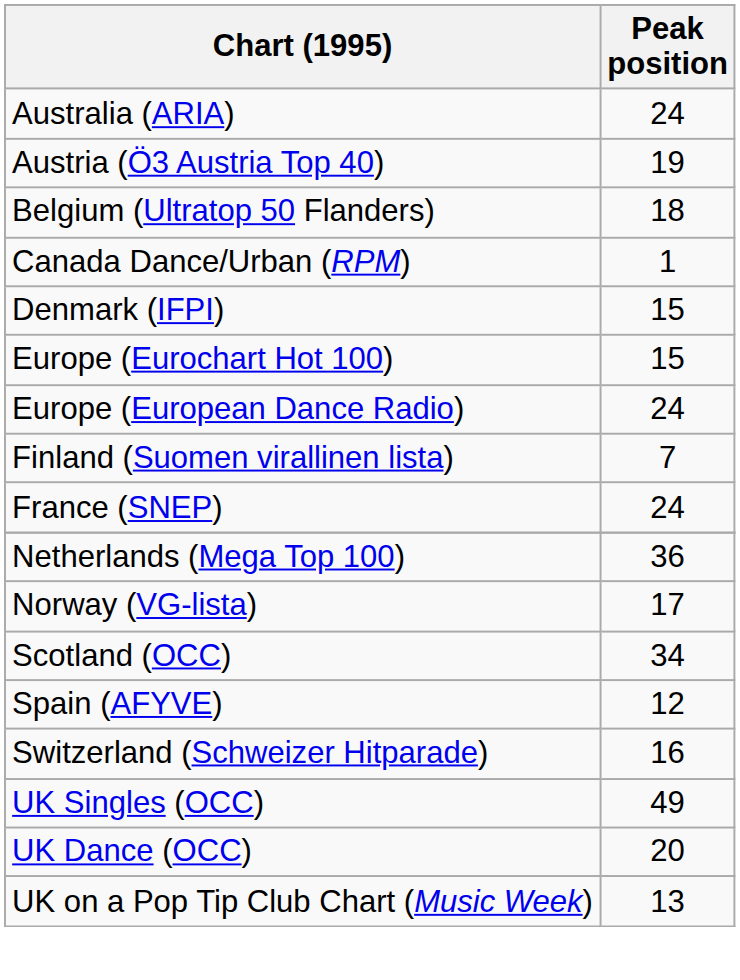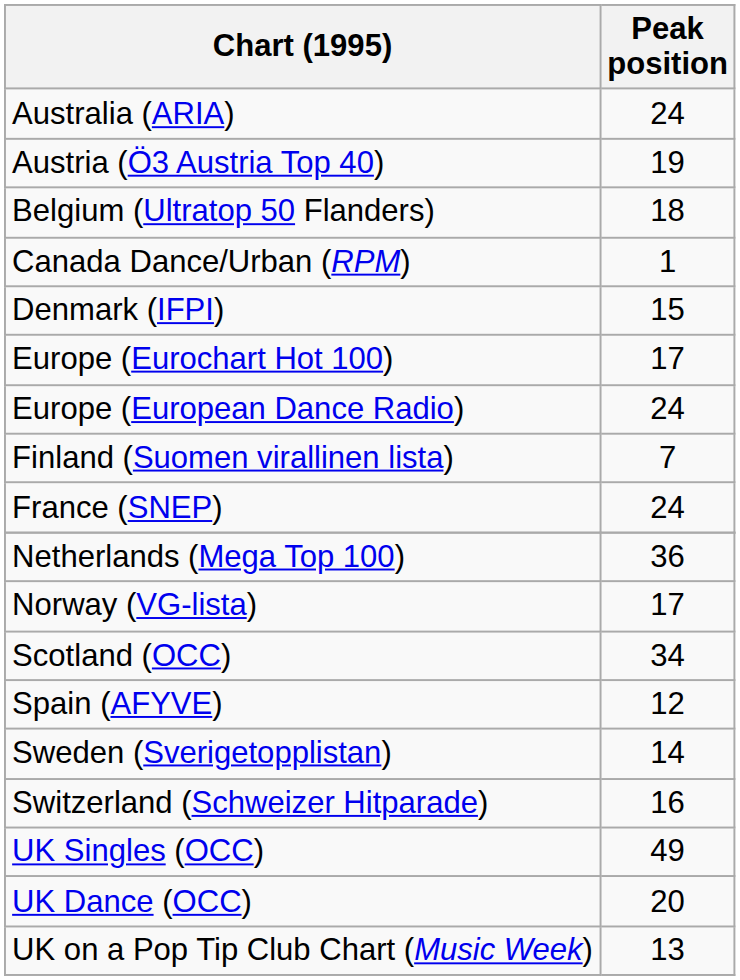Europe (Eurochart Hot 100) | Peak position: 15 -> 17
+ row: Sweden (Sverigetopplistan) | 14
